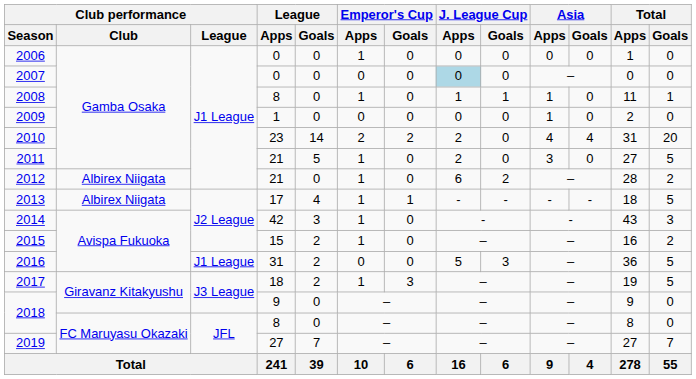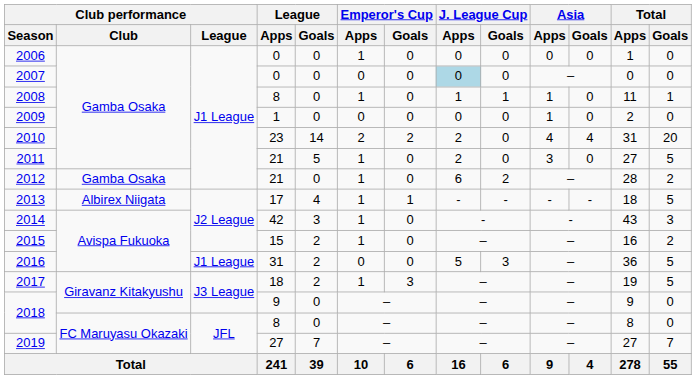2012 | Club performance / Club: Albirex Niigata -> Gamba Osaka
